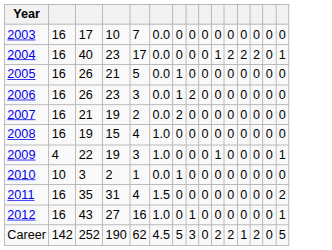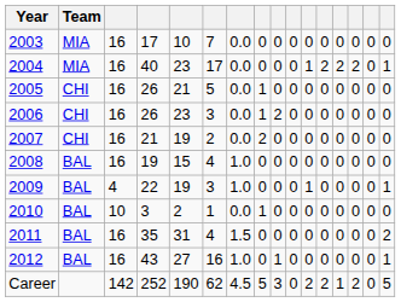+ column: Team | MIA | MIA | CHI | CHI | CHI | BAL | BAL | BAL | BAL | BAL
